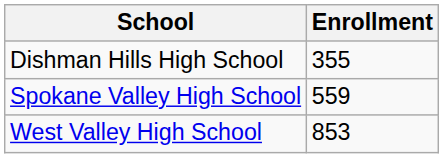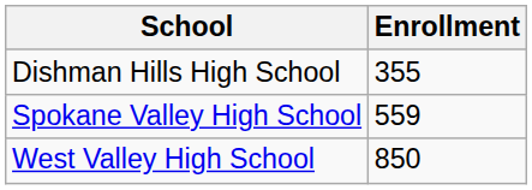West Valley High School | Enrollment: 853 -> 850
